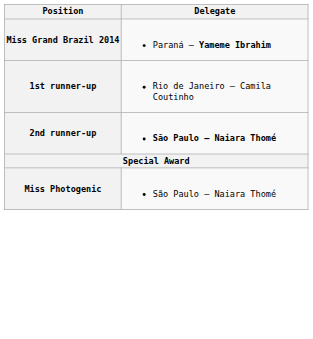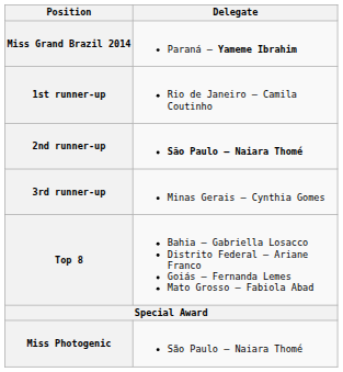+ row: 3rd runner-up | Minas Gerais – Cynthia Gomes
+ row: Top 8 | Bahia – Gabriella Losacco Distrito Federal – Ariane Franco Goiás – Fernanda Lemes Mato Grosso – Fabiola Abad
